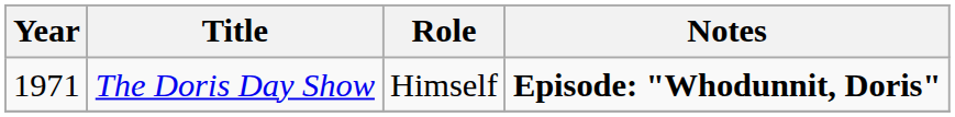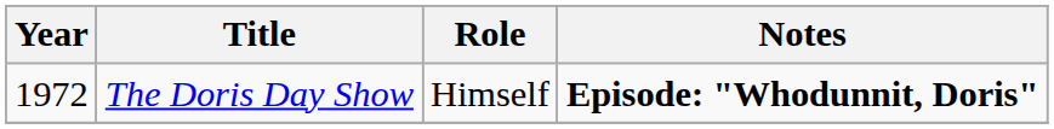The Doris Day Show | Year: 1971 -> 1972
